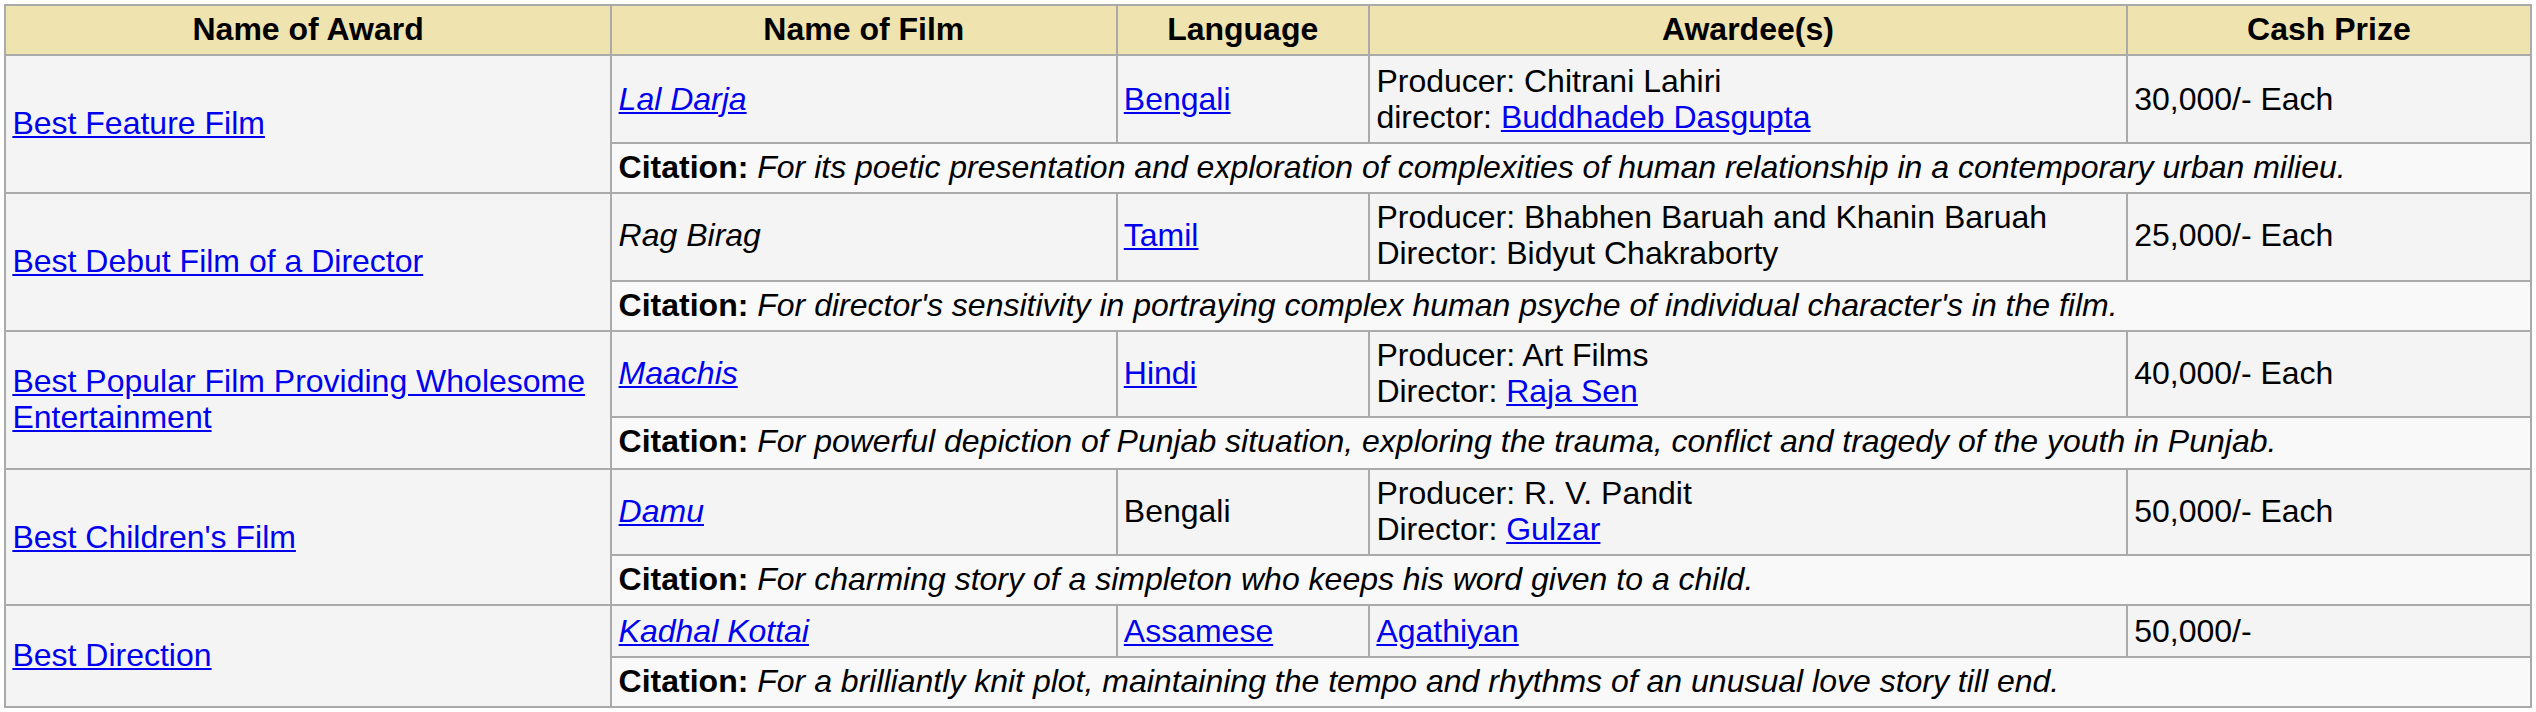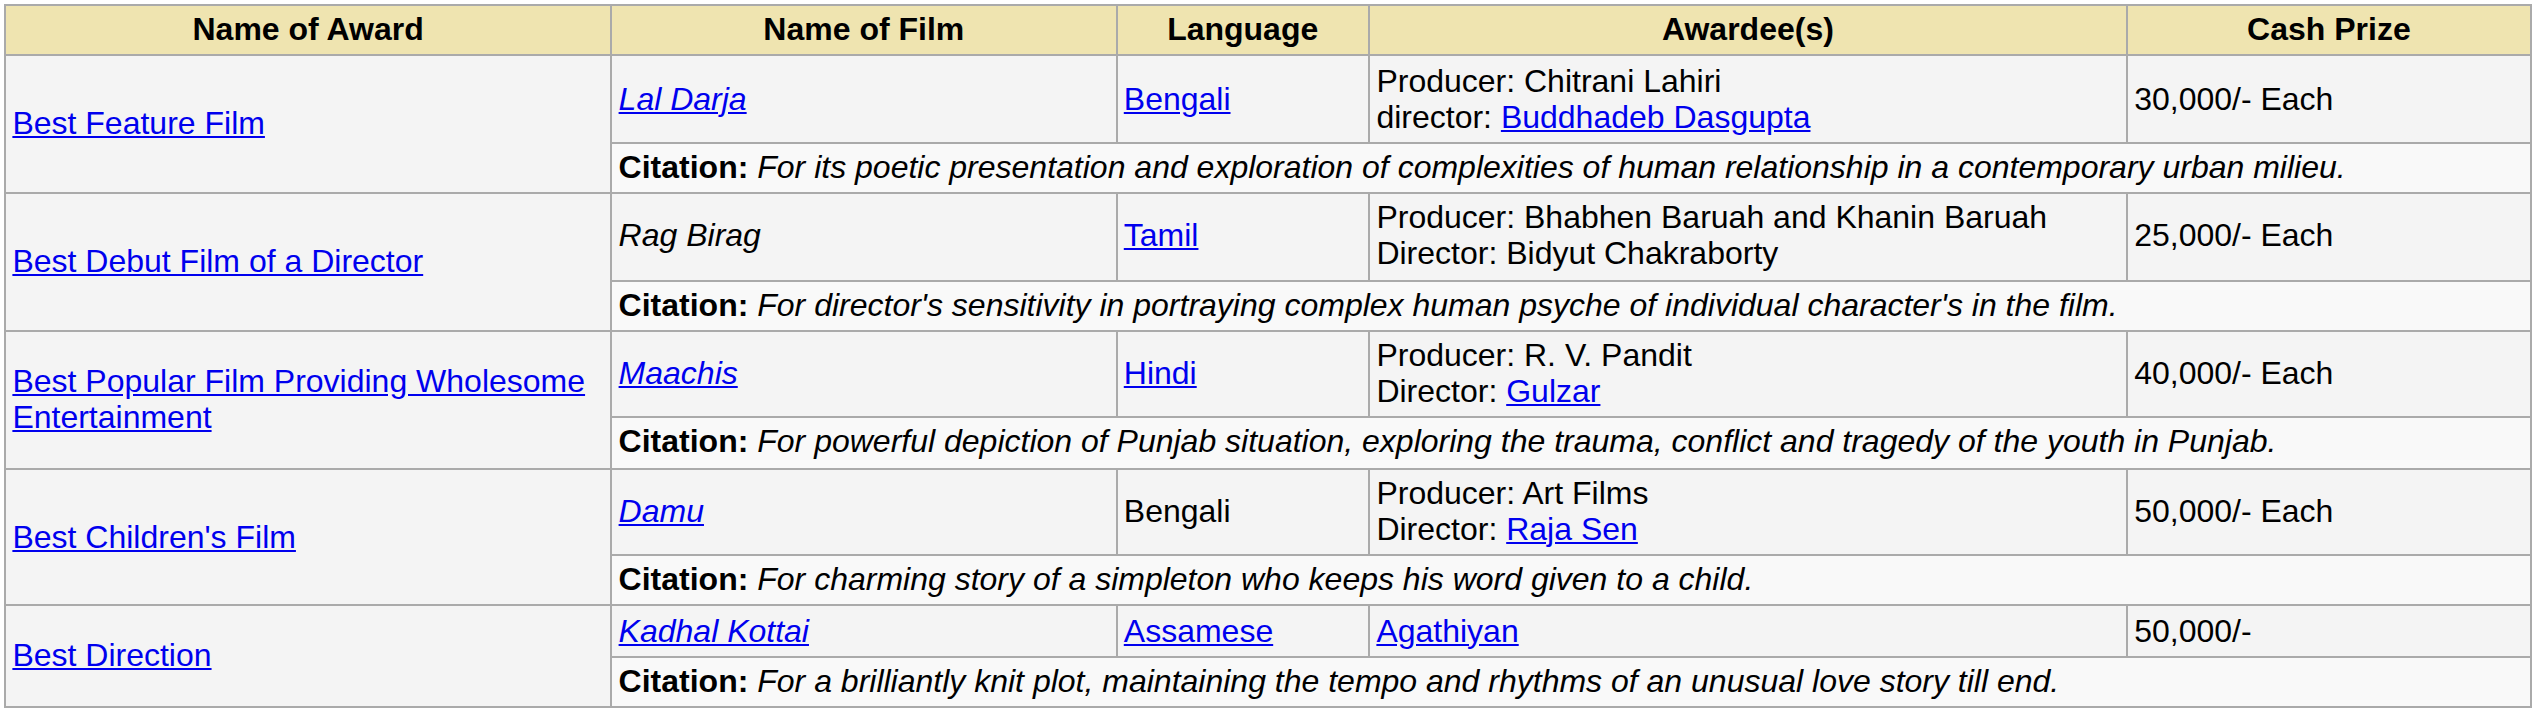Maachis | Awardee(s): Producer: Art Films Director: Raja Sen -> Producer: R. V. Pandit Director: Gulzar
Damu | Awardee(s): Producer: R. V. Pandit Director: Gulzar -> Producer: Art Films Director: Raja Sen
